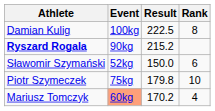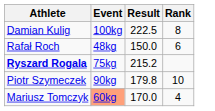+ row: Rafał Roch | 48kg | 150.0 | 6
Ryszard Rogala | Event: 90kg -> 75kg
- row: Sławomir Szymański | 52kg | 150.0 | 6
Piotr Szymeczek | Event: 75kg -> 90kg
Mariusz Tomczyk | Result: 170.2 -> 170.0
